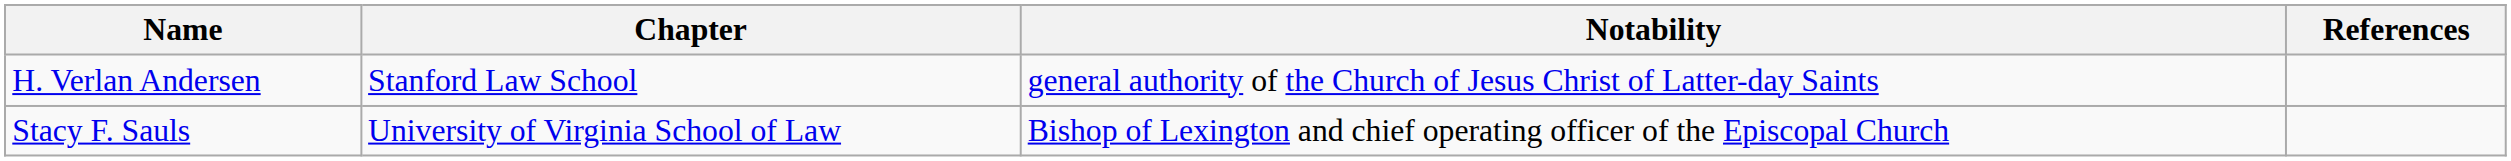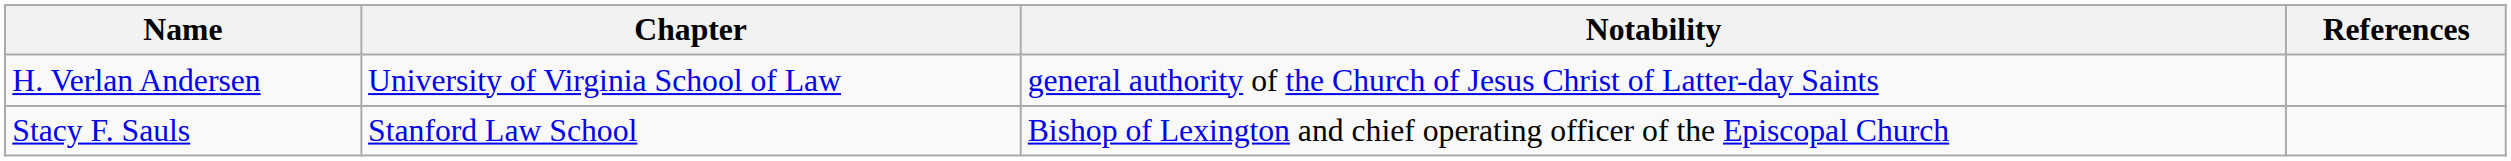H. Verlan Andersen | Chapter: Stanford Law School -> University of Virginia School of Law
Stacy F. Sauls | Chapter: University of Virginia School of Law -> Stanford Law School
